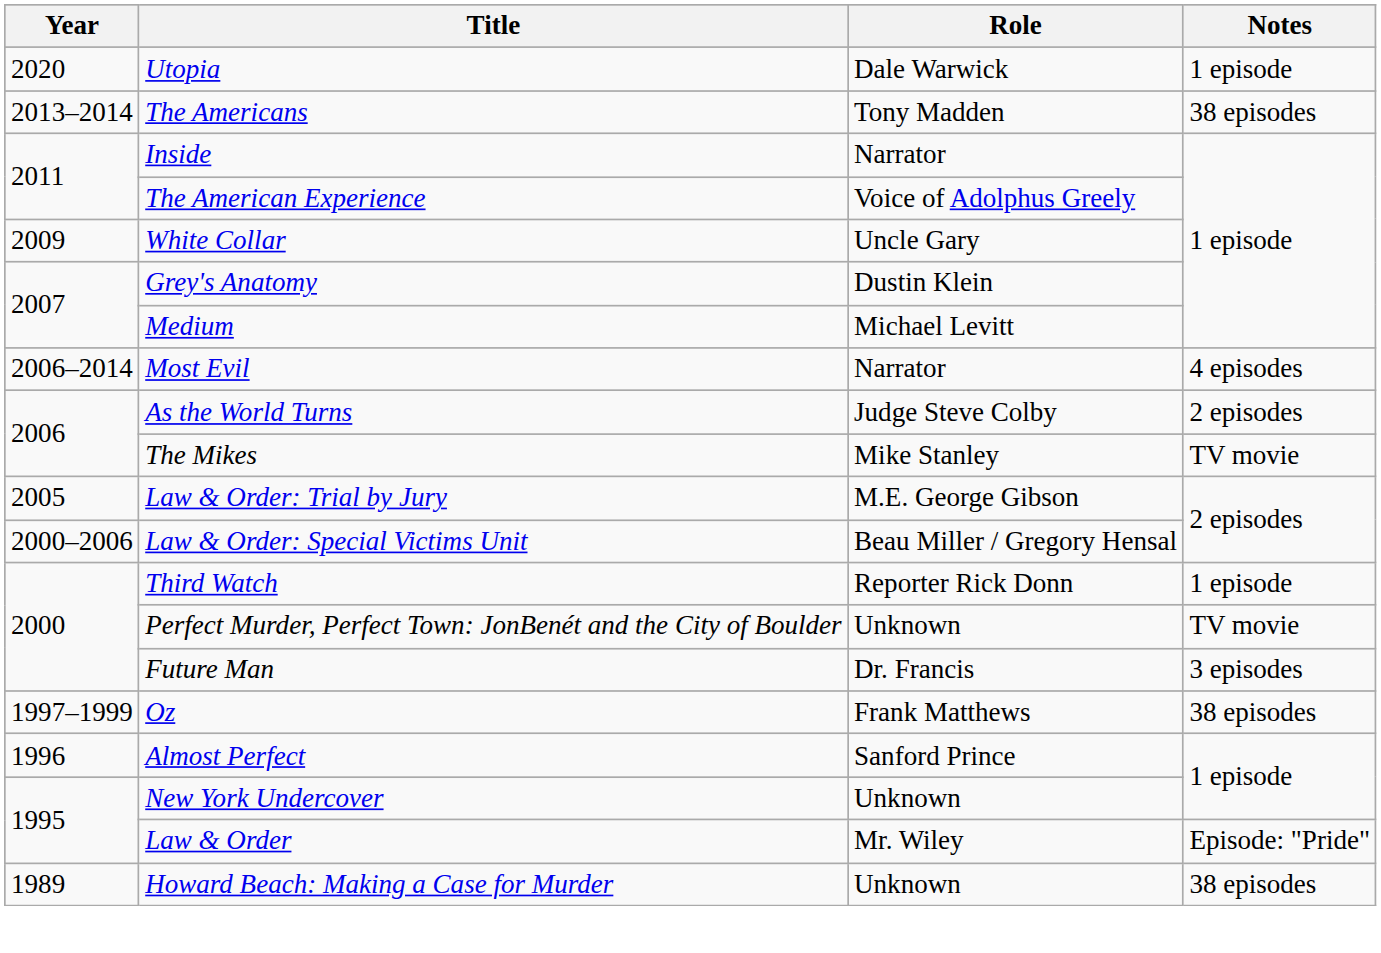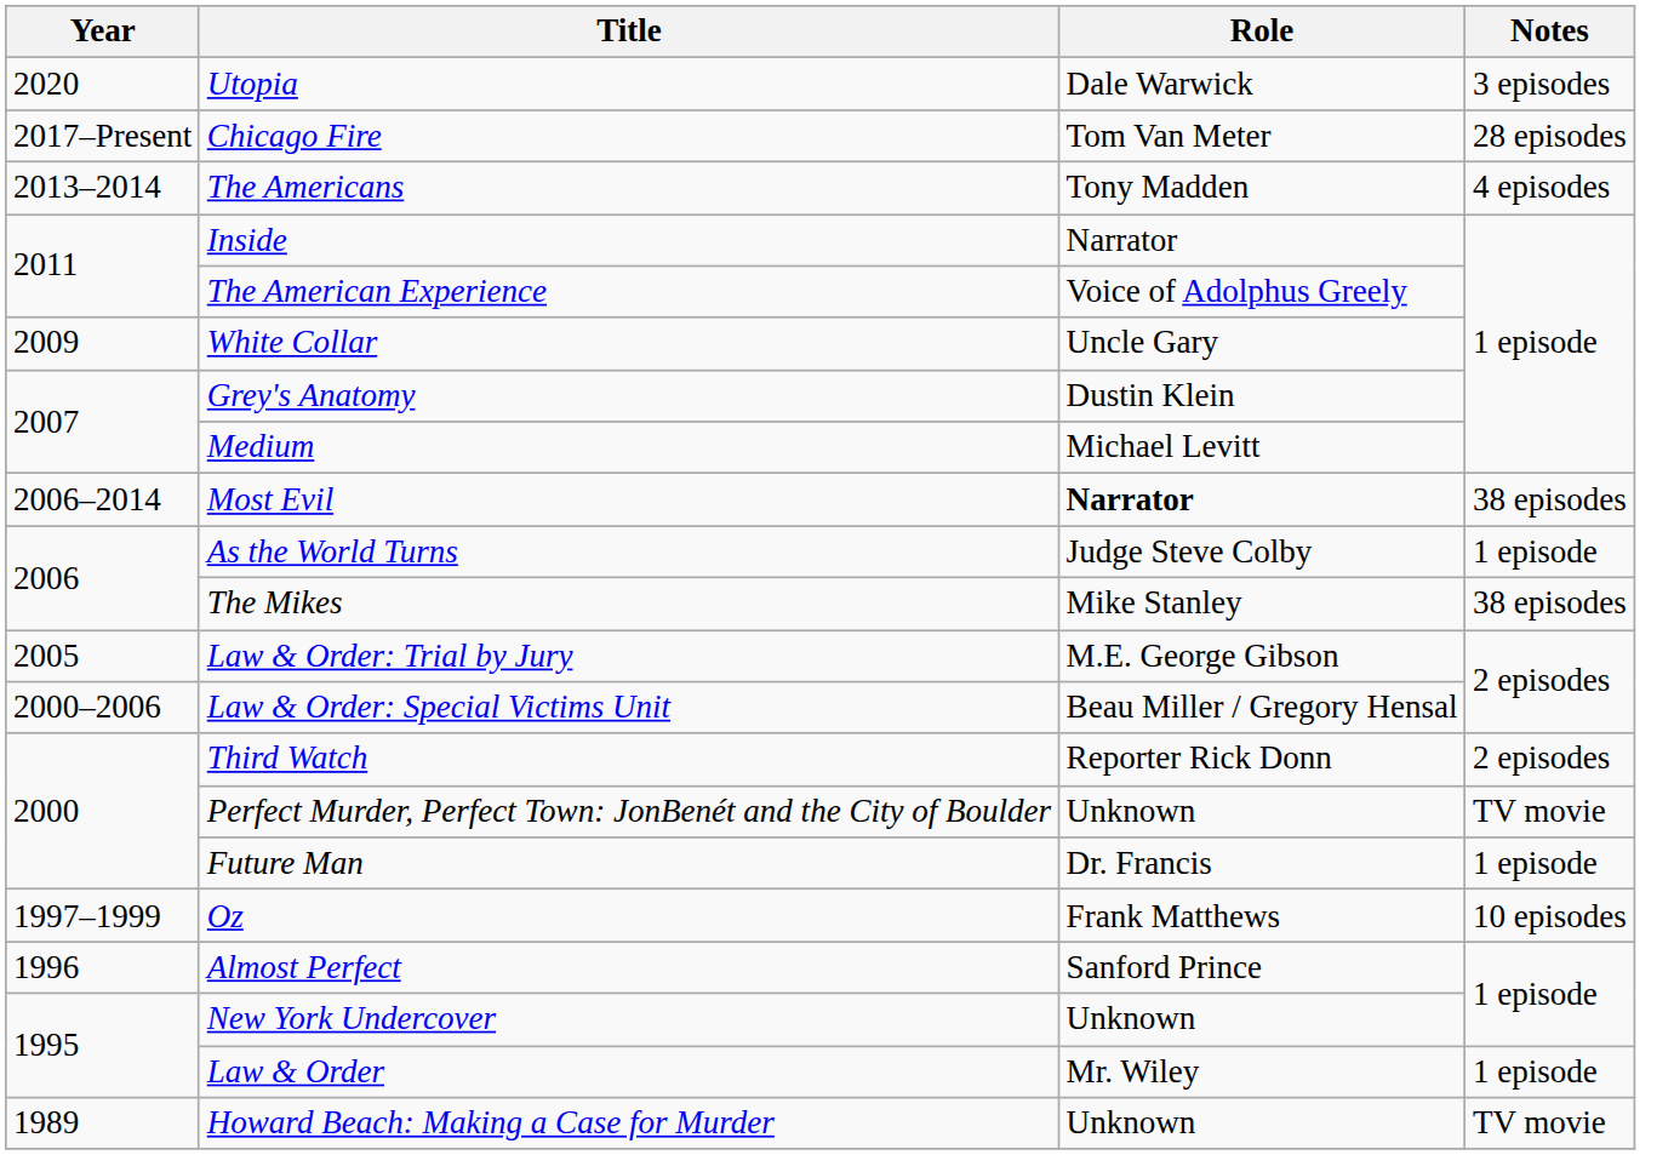Utopia | Notes: 1 episode -> 3 episodes
+ row: 2017–Present | Chicago Fire | Tom Van Meter | 28 episodes
The Americans | Notes: 38 episodes -> 4 episodes
Most Evil | Role: normal -> bold
Most Evil | Notes: 4 episodes -> 38 episodes
As the World Turns | Notes: 2 episodes -> 1 episode
The Mikes | Notes: TV movie -> 38 episodes
Third Watch | Notes: 1 episode -> 2 episodes
Future Man | Notes: 3 episodes -> 1 episode
Oz | Notes: 38 episodes -> 10 episodes
Law & Order | Notes: Episode: "Pride" -> 1 episode
Howard Beach: Making a Case for Murder | Notes: 38 episodes -> TV movie
